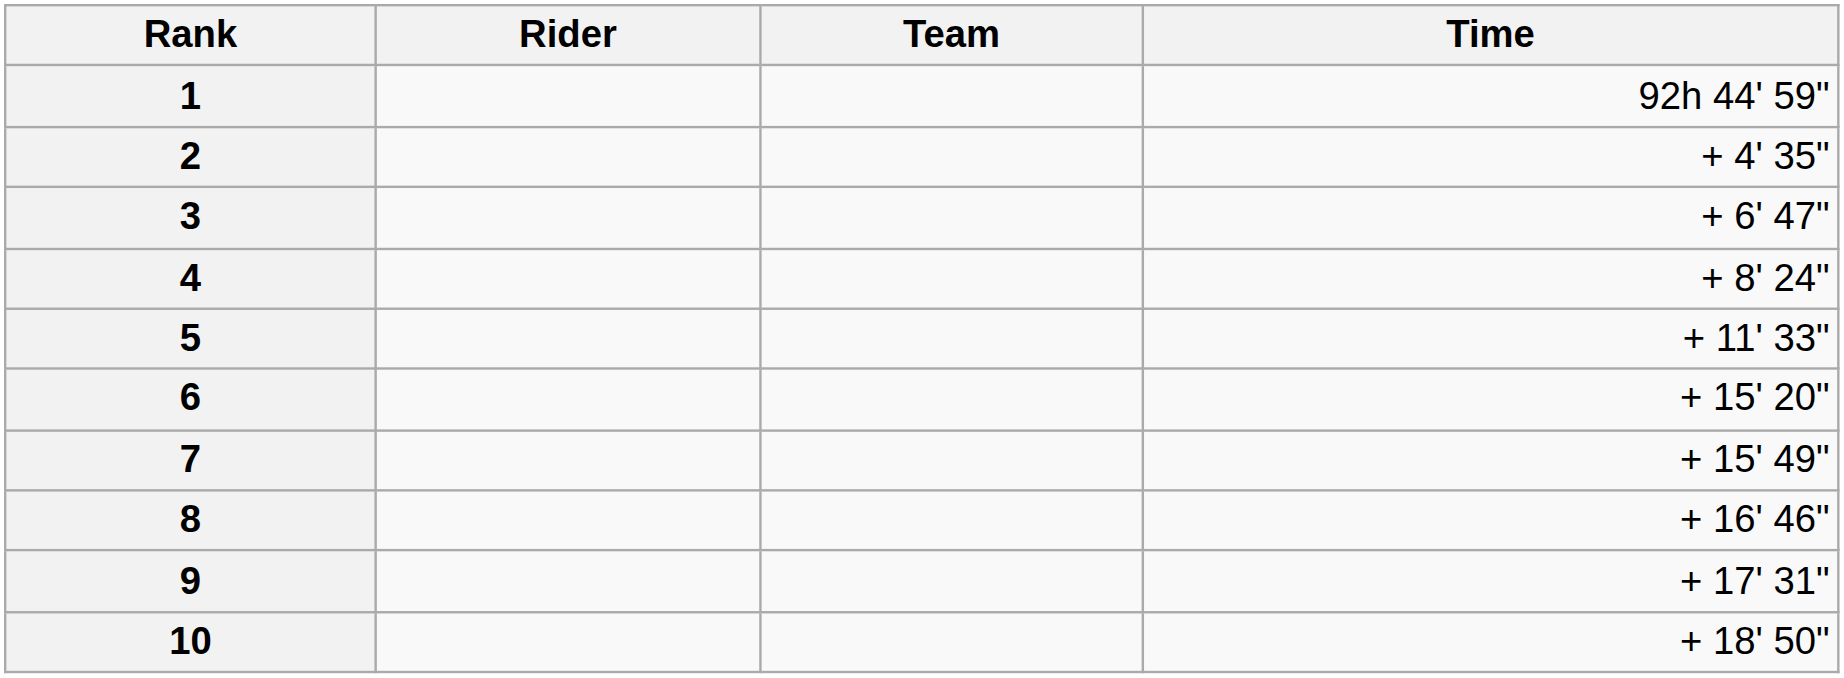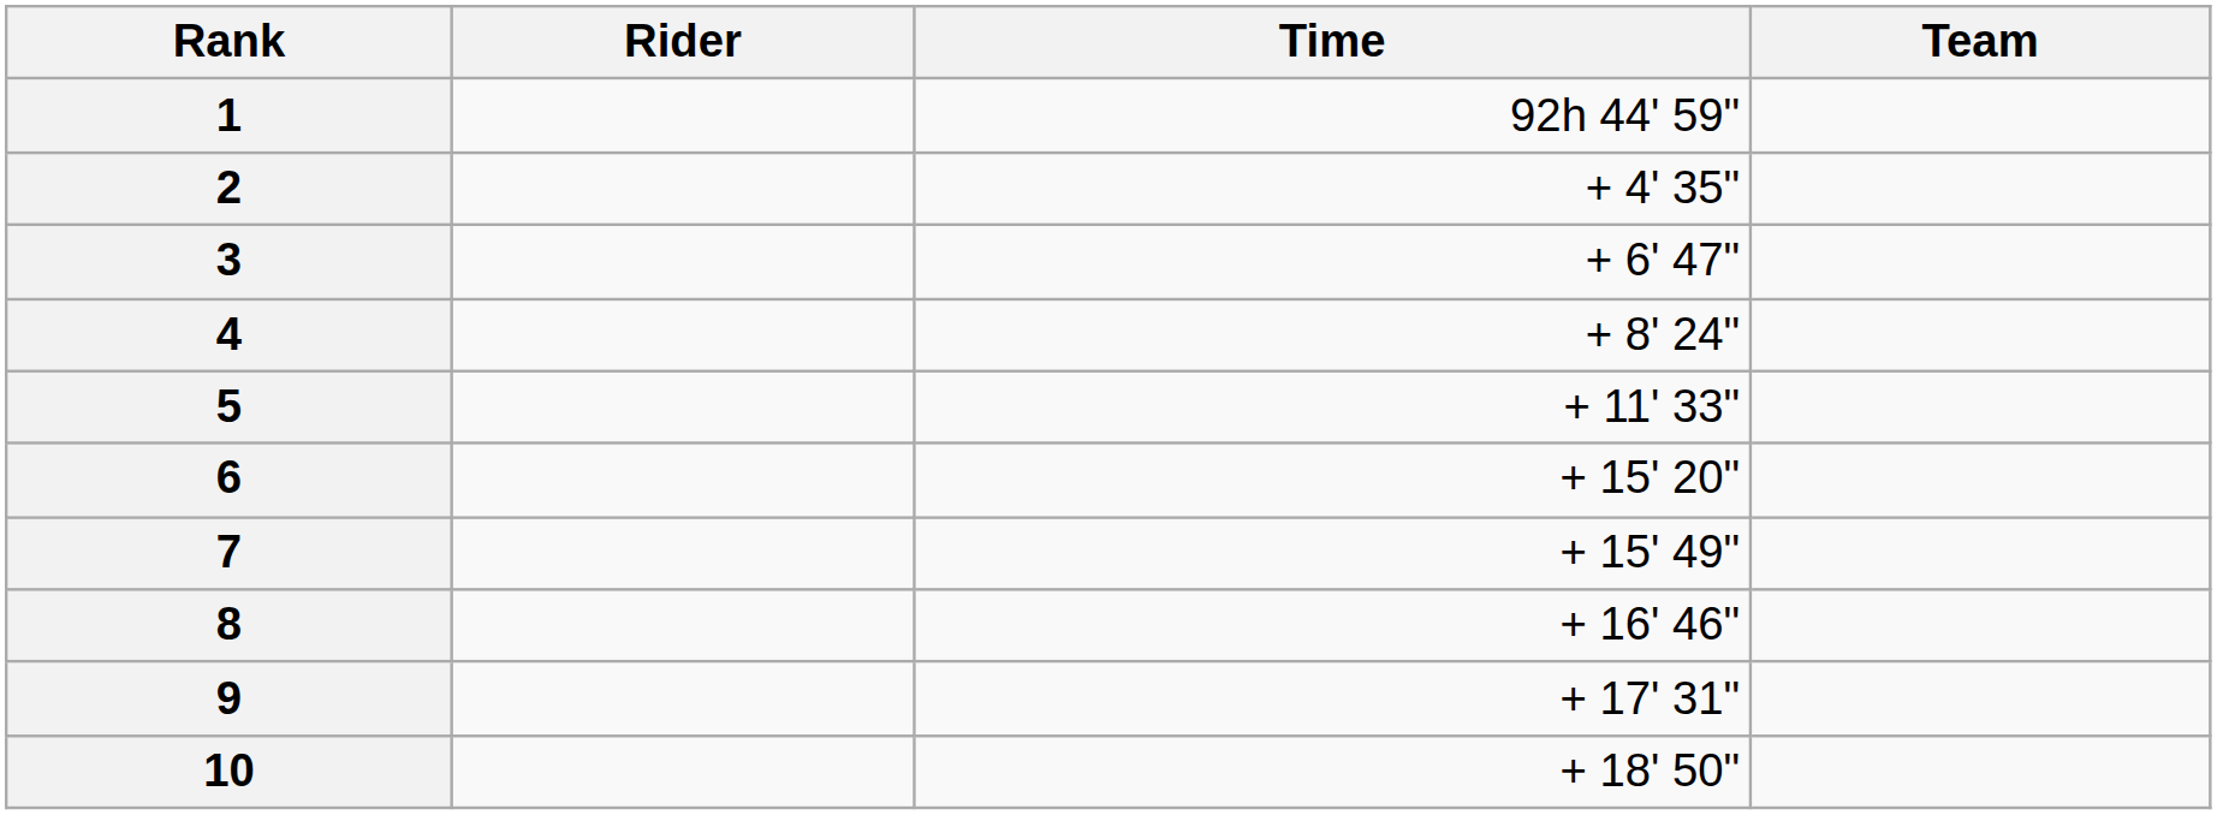columns swapped: Team <-> Time
